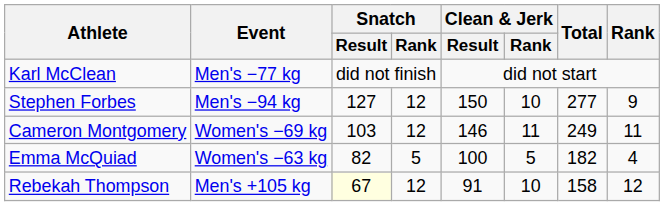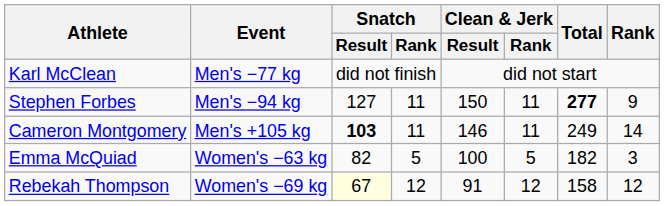Stephen Forbes | Snatch / Rank: 12 -> 11
Stephen Forbes | Clean & Jerk / Rank: 10 -> 11
Stephen Forbes | Total: normal -> bold
Cameron Montgomery | Event: Women's −69 kg -> Men's +105 kg
Cameron Montgomery | Snatch / Result: normal -> bold
Cameron Montgomery | Snatch / Rank: 12 -> 11
Cameron Montgomery | Rank: 11 -> 14
Emma McQuiad | Rank: 4 -> 3
Rebekah Thompson | Event: Men's +105 kg -> Women's −69 kg
Rebekah Thompson | Clean & Jerk / Rank: 10 -> 12
